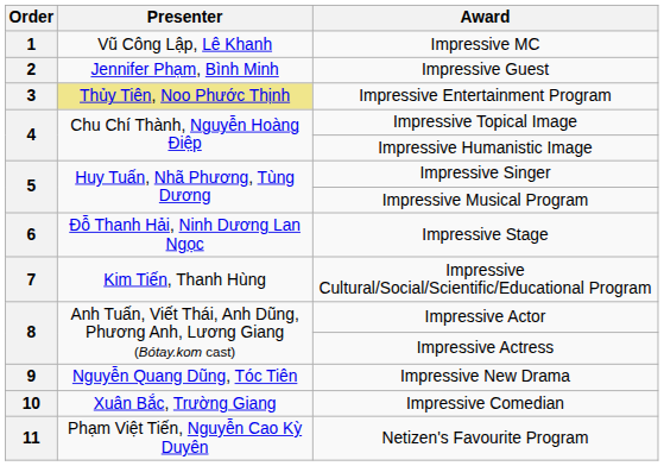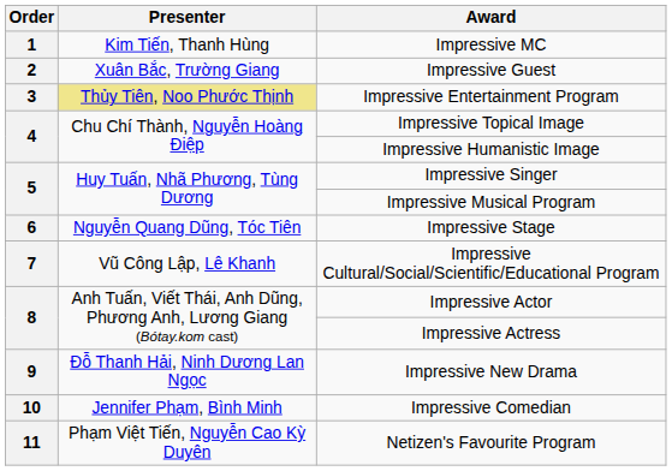Impressive MC | Presenter: Vũ Công Lập, Lê Khanh -> Kim Tiến, Thanh Hùng
Impressive Guest | Presenter: Jennifer Phạm, Bình Minh -> Xuân Bắc, Trường Giang
Impressive Stage | Presenter: Đỗ Thanh Hải, Ninh Dương Lan Ngọc -> Nguyễn Quang Dũng, Tóc Tiên
Impressive Cultural/Social/Scientific/Educational Program | Presenter: Kim Tiến, Thanh Hùng -> Vũ Công Lập, Lê Khanh
Impressive New Drama | Presenter: Nguyễn Quang Dũng, Tóc Tiên -> Đỗ Thanh Hải, Ninh Dương Lan Ngọc
Impressive Comedian | Presenter: Xuân Bắc, Trường Giang -> Jennifer Phạm, Bình Minh
